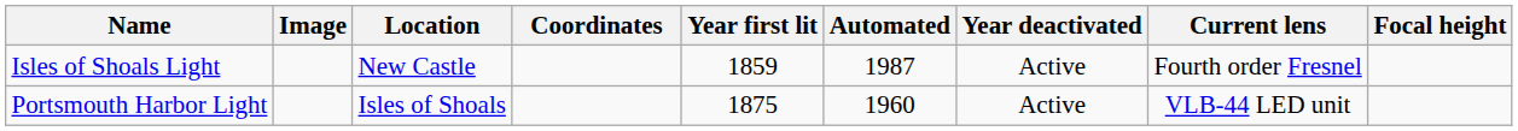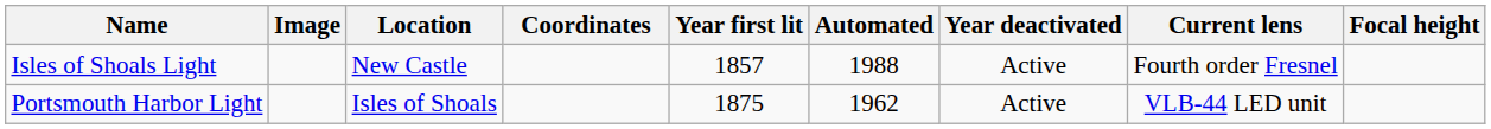Isles of Shoals Light | Year first lit: 1859 -> 1857
Isles of Shoals Light | Automated: 1987 -> 1988
Portsmouth Harbor Light | Automated: 1960 -> 1962
